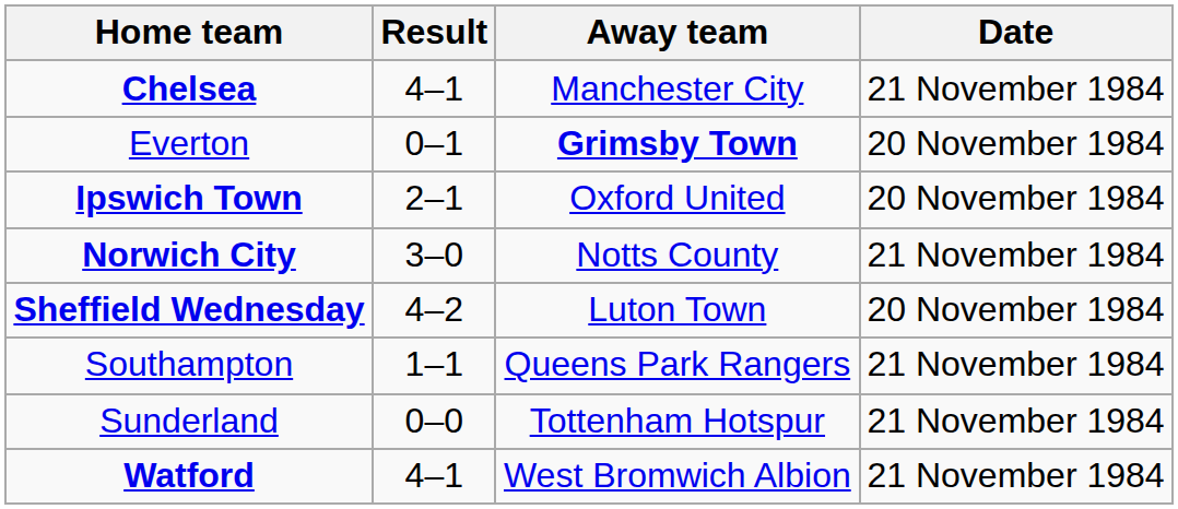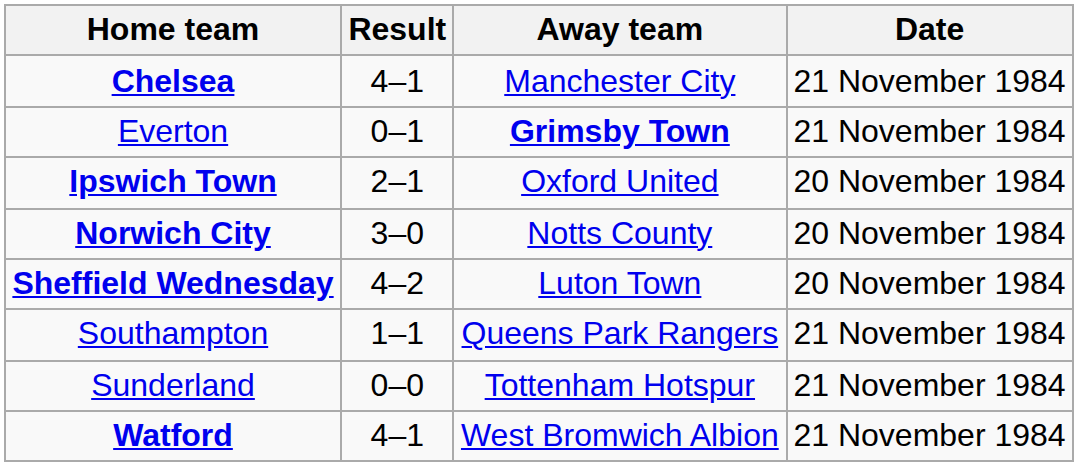Everton | Date: 20 November 1984 -> 21 November 1984
Norwich City | Date: 21 November 1984 -> 20 November 1984
